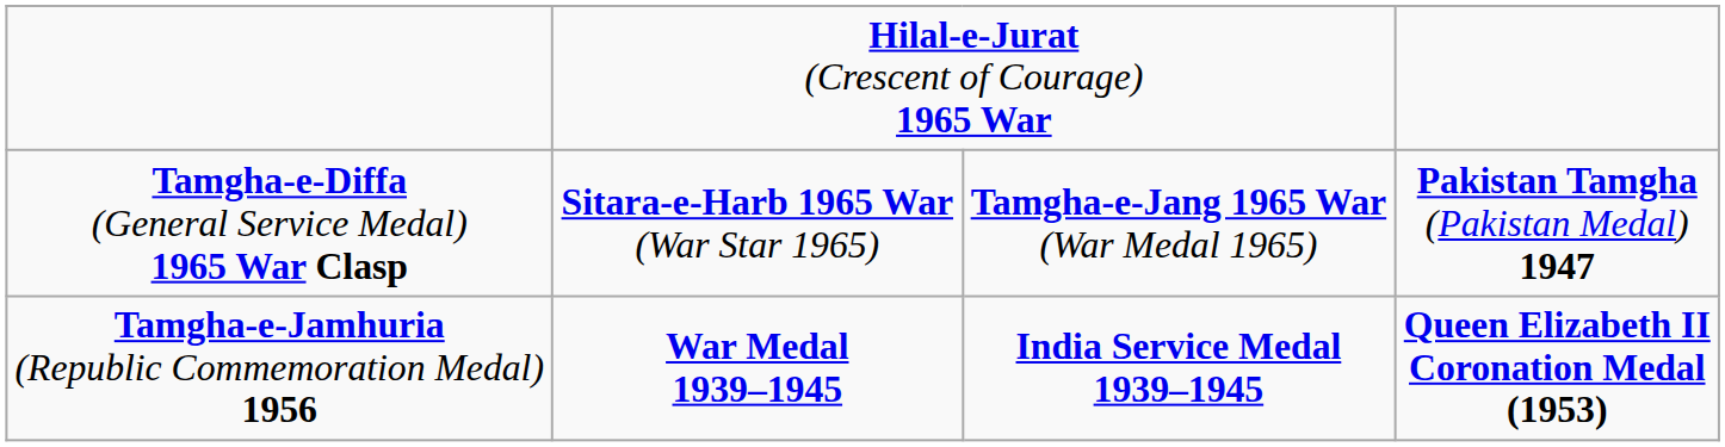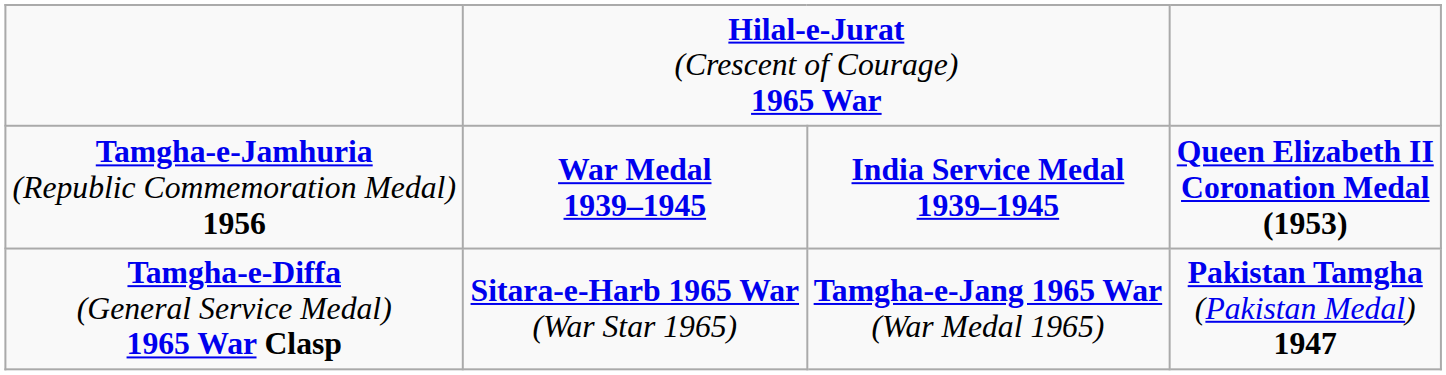rows swapped: Tamgha-e-Diffa (General Service Medal) 1965 War Clasp <-> Tamgha-e-Jamhuria (Republic Commemoration Medal) 1956
